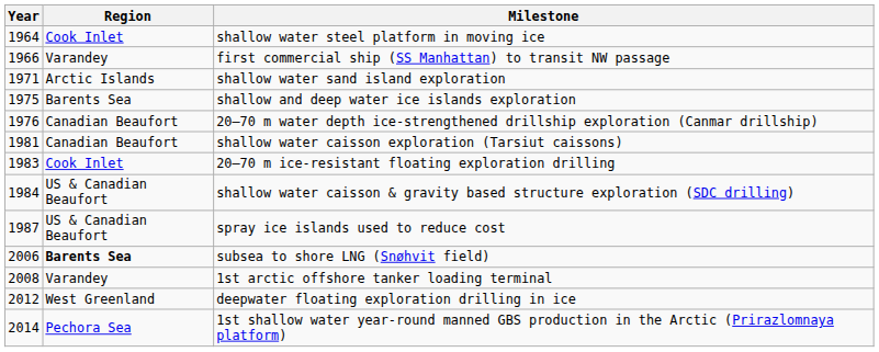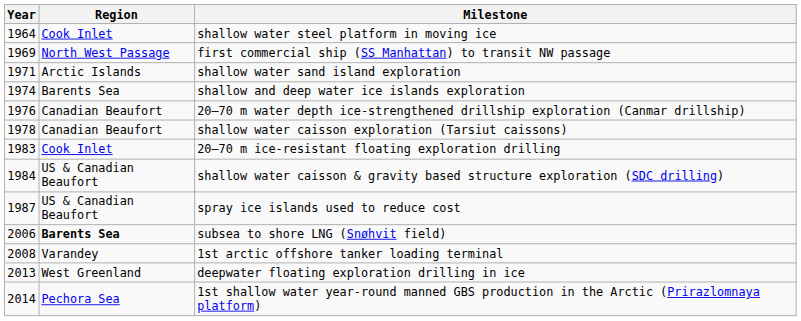first commercial ship (SS Manhattan) to transit NW passage | Year: 1966 -> 1969
first commercial ship (SS Manhattan) to transit NW passage | Region: Varandey -> North West Passage
shallow and deep water ice islands exploration | Year: 1975 -> 1974
shallow water caisson exploration (Tarsiut caissons) | Year: 1981 -> 1978
deepwater floating exploration drilling in ice | Year: 2012 -> 2013
